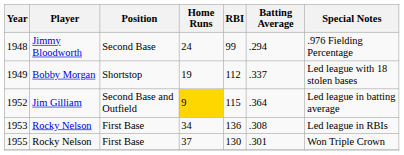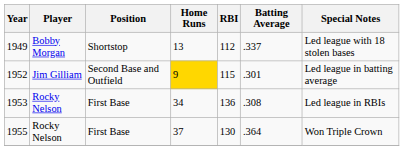- row: 1948 | Jimmy Bloodworth | Second Base | 24 | 99 | .294 | .976 Fielding Percentage
1949 | Home Runs: 19 -> 13
1952 | Batting Average: .364 -> .301
1955 | Batting Average: .301 -> .364
